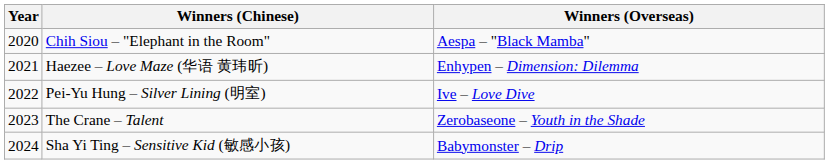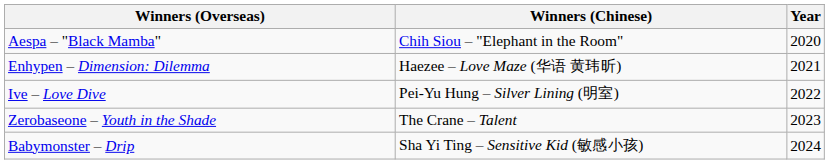columns swapped: Year <-> Winners (Overseas)
